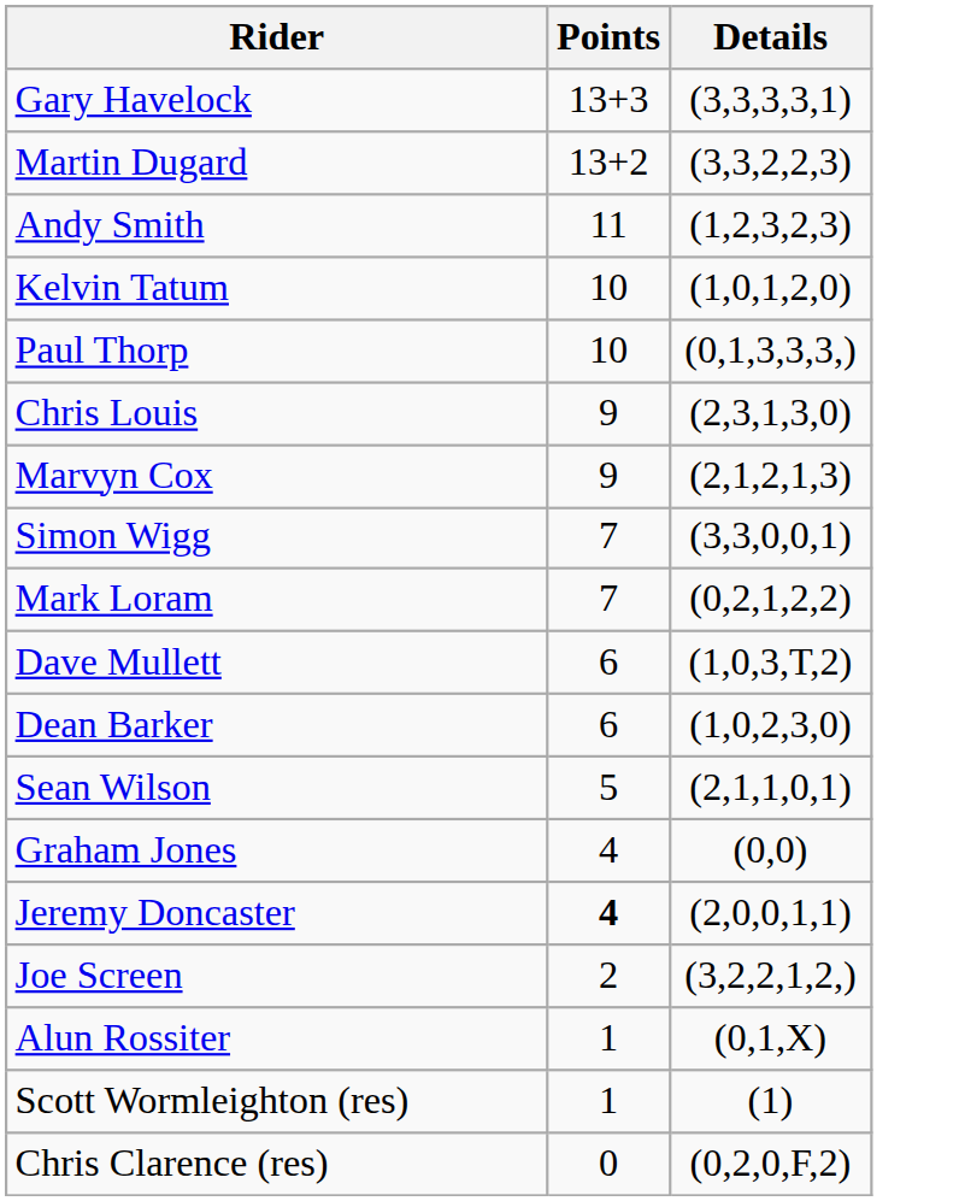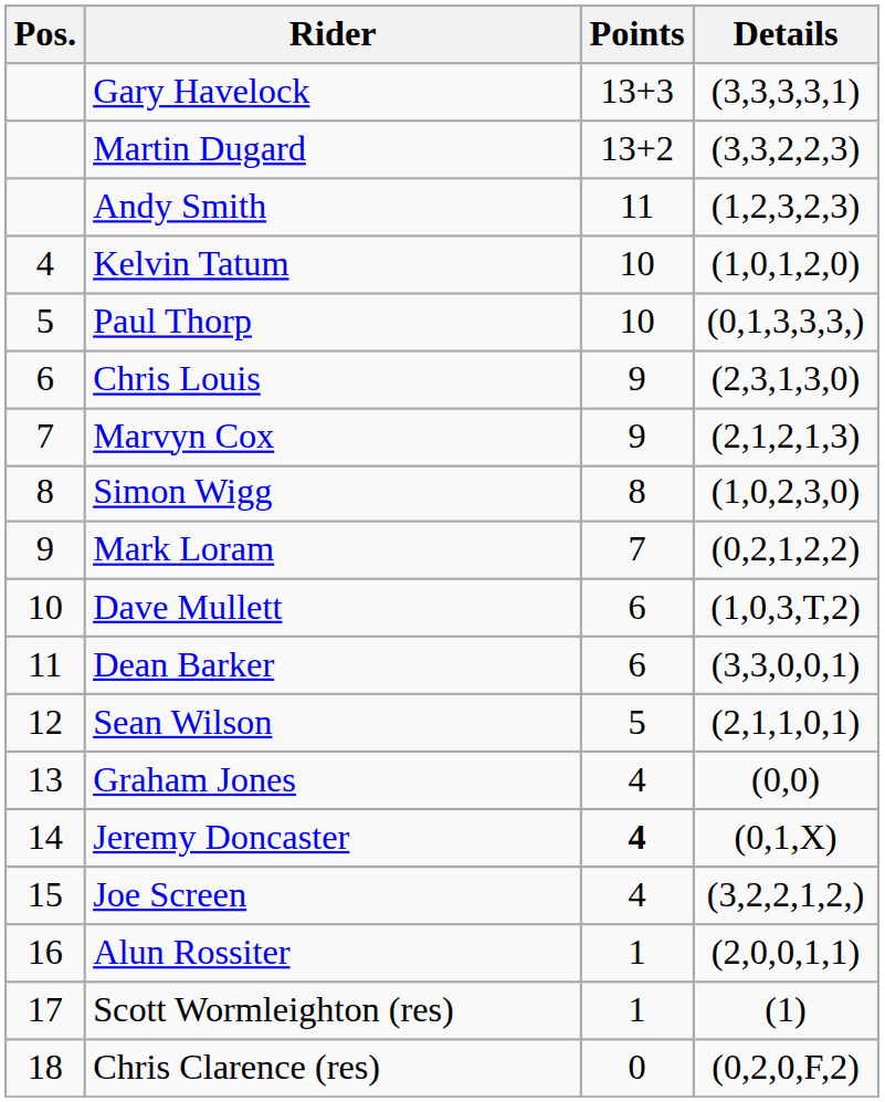+ column: Pos. | 4 | 5 | 6 | 7 | 8 | 9 | 10 | 11 | 12 | 13 | 14 | 15 | 16 | 17 | 18
Simon Wigg | Points: 7 -> 8
Simon Wigg | Details: (3,3,0,0,1) -> (1,0,2,3,0)
Dean Barker | Details: (1,0,2,3,0) -> (3,3,0,0,1)
Jeremy Doncaster | Details: (2,0,0,1,1) -> (0,1,X)
Joe Screen | Points: 2 -> 4
Alun Rossiter | Details: (0,1,X) -> (2,0,0,1,1)
